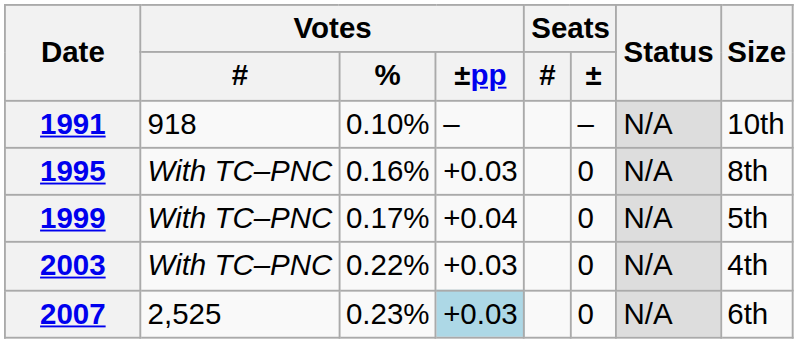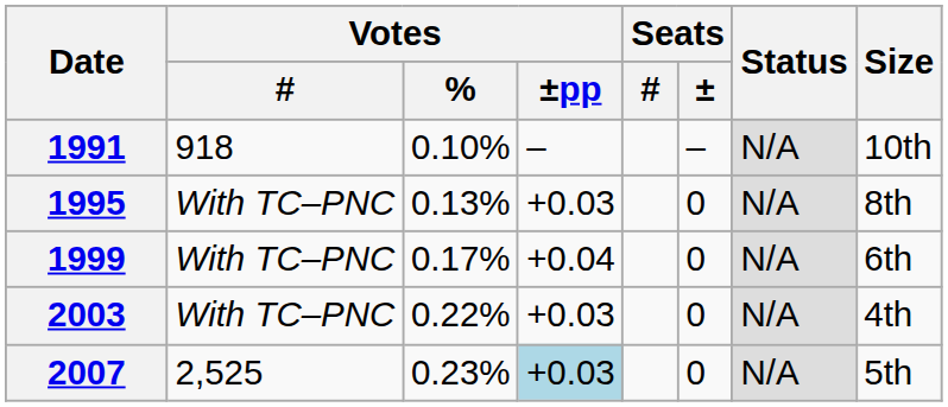1995 | Votes / %: 0.16% -> 0.13%
1999 | Size: 5th -> 6th
2007 | Size: 6th -> 5th
